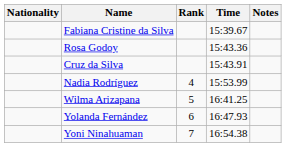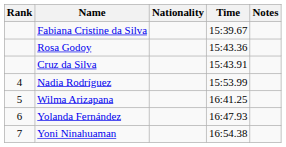columns swapped: Rank <-> Nationality
